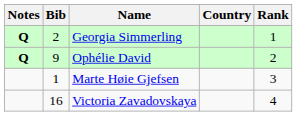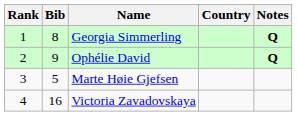columns swapped: Rank <-> Notes
Georgia Simmerling | Bib: 2 -> 8
Marte Høie Gjefsen | Bib: 1 -> 5
